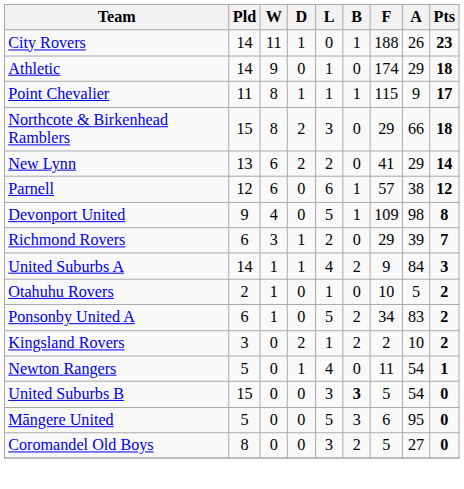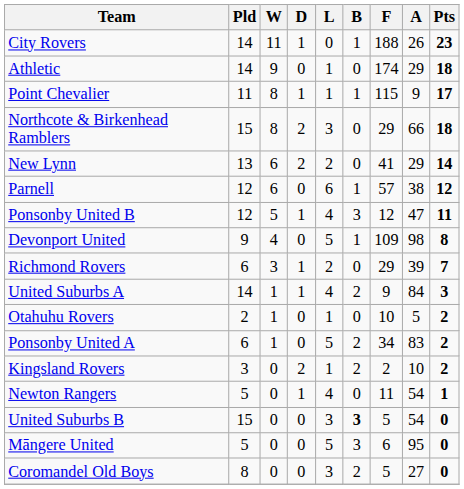+ row: Ponsonby United B | 12 | 5 | 1 | 4 | 3 | 12 | 47 | 11
